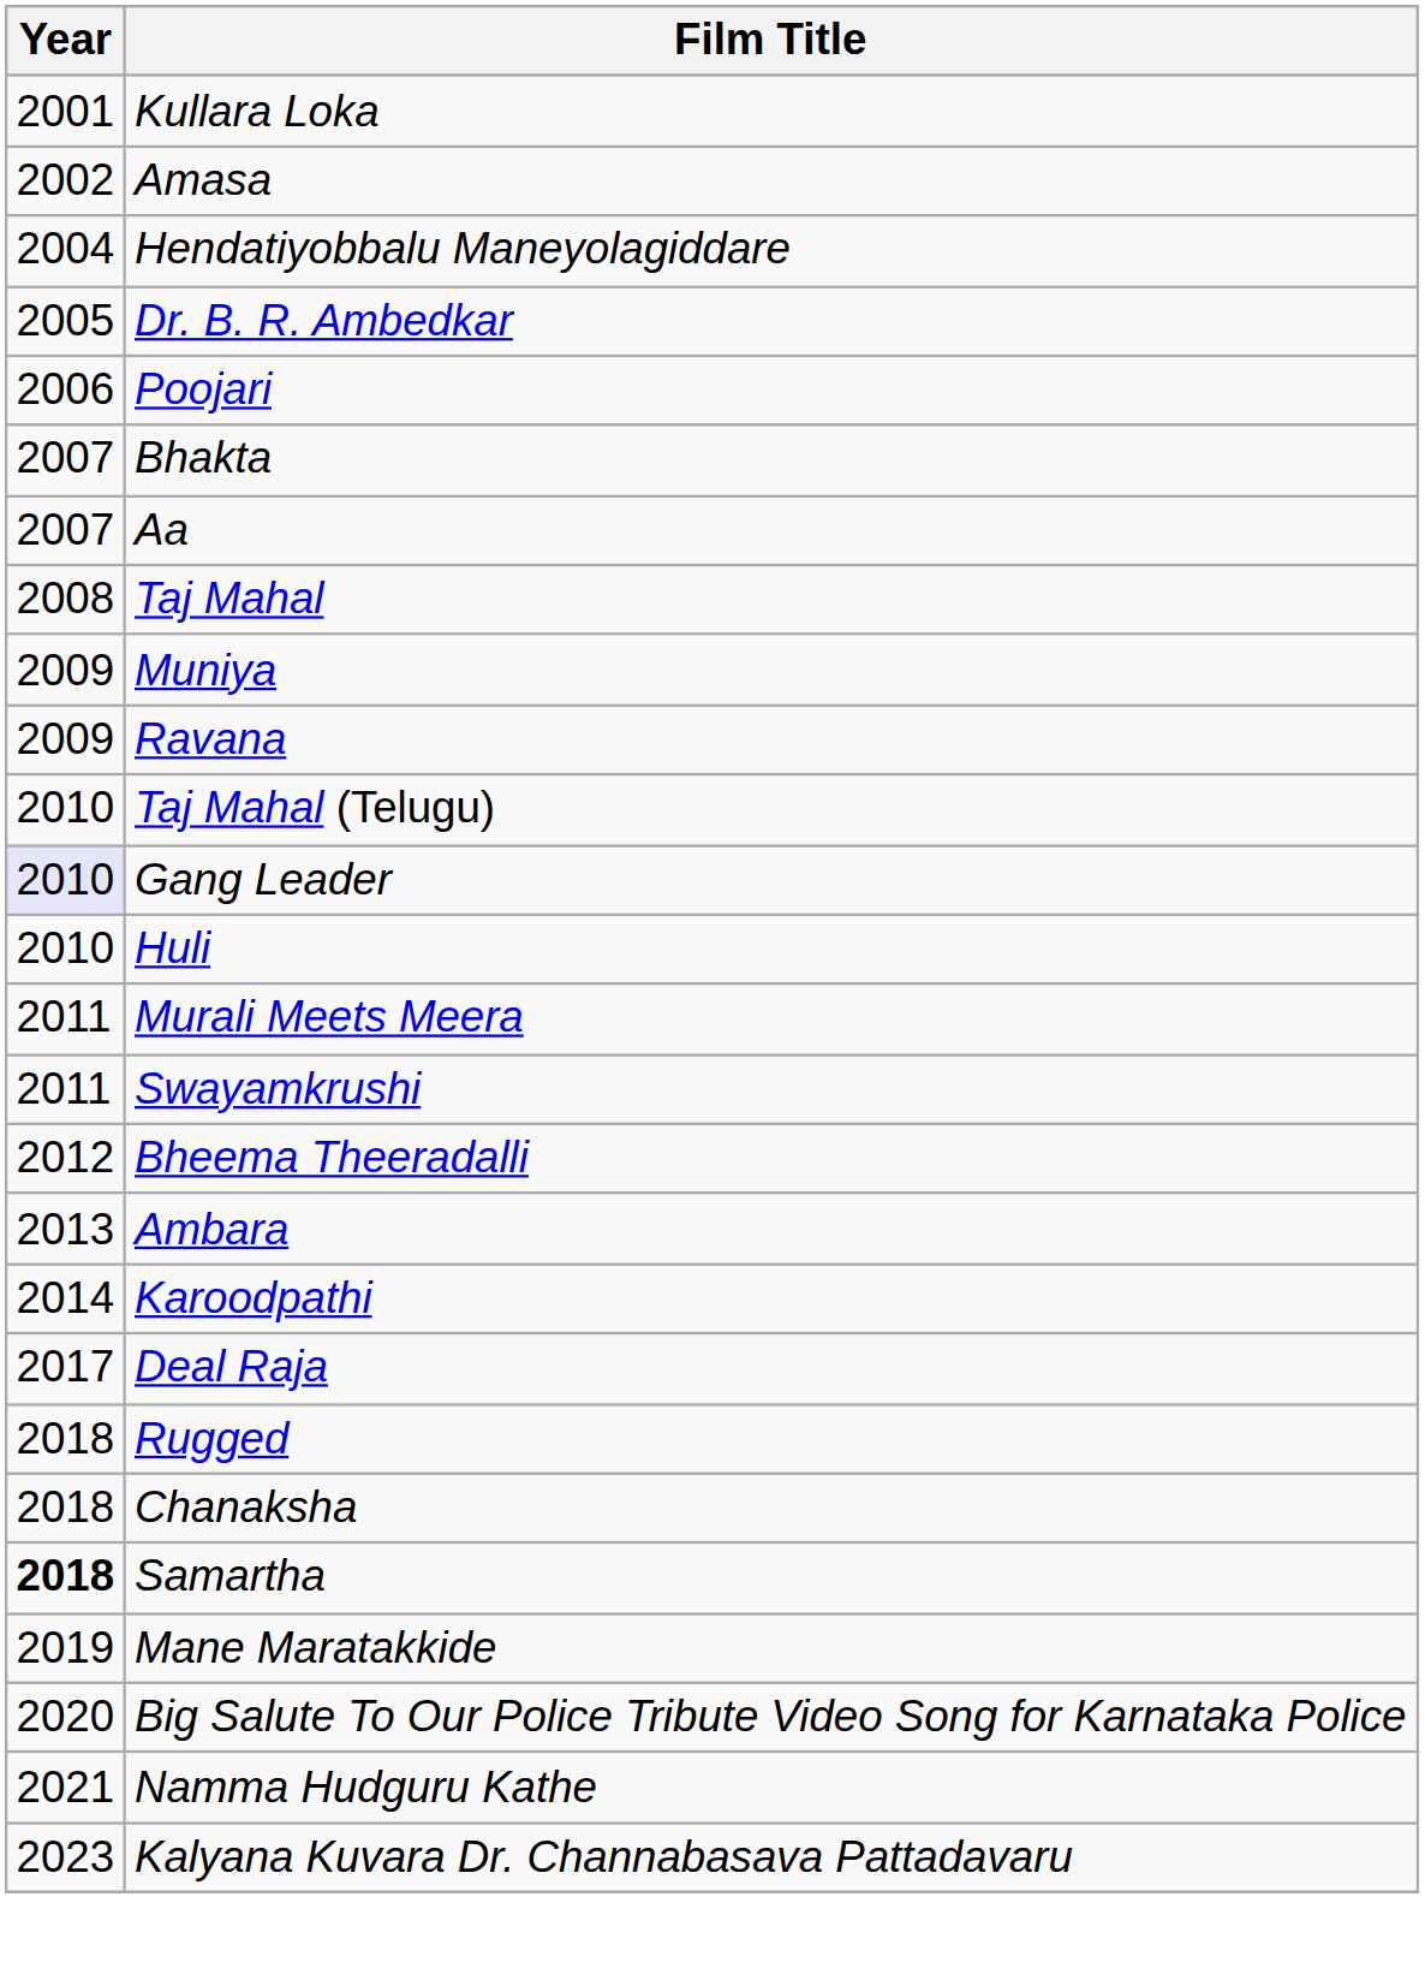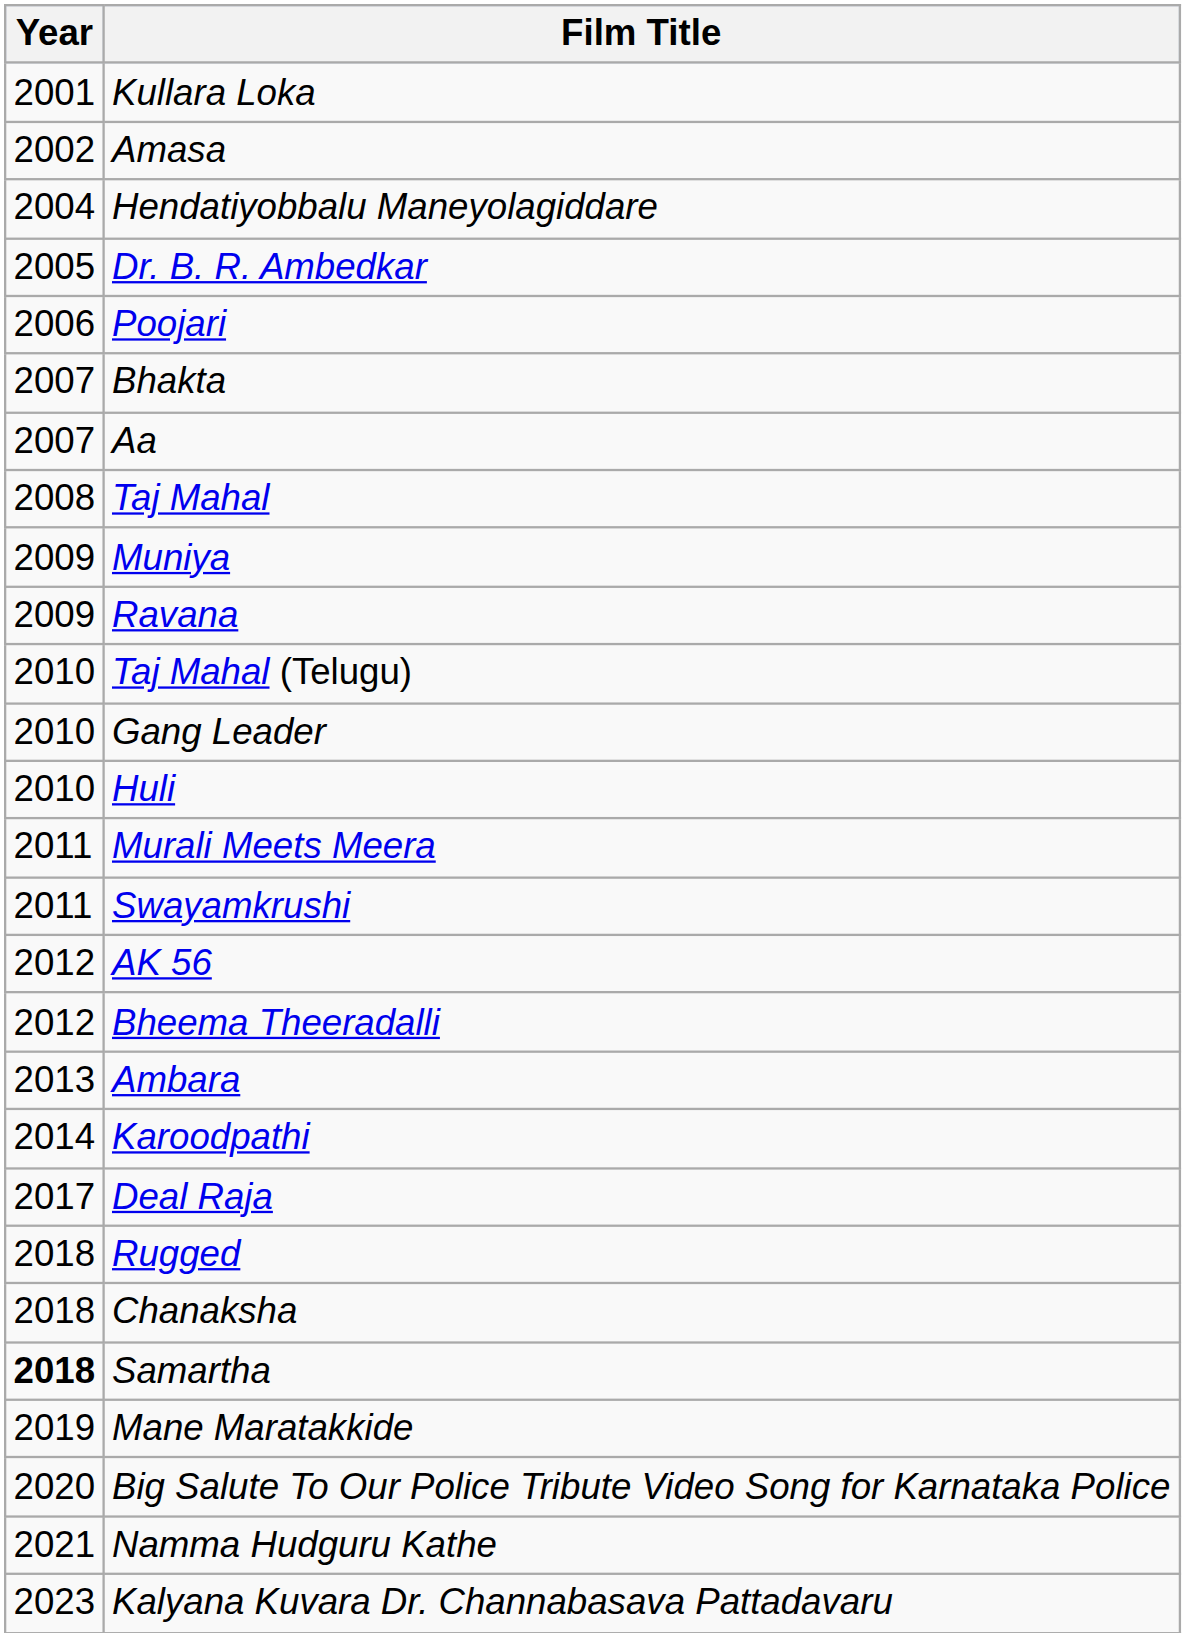Gang Leader | Year: lavender background -> no background
+ row: 2012 | AK 56
